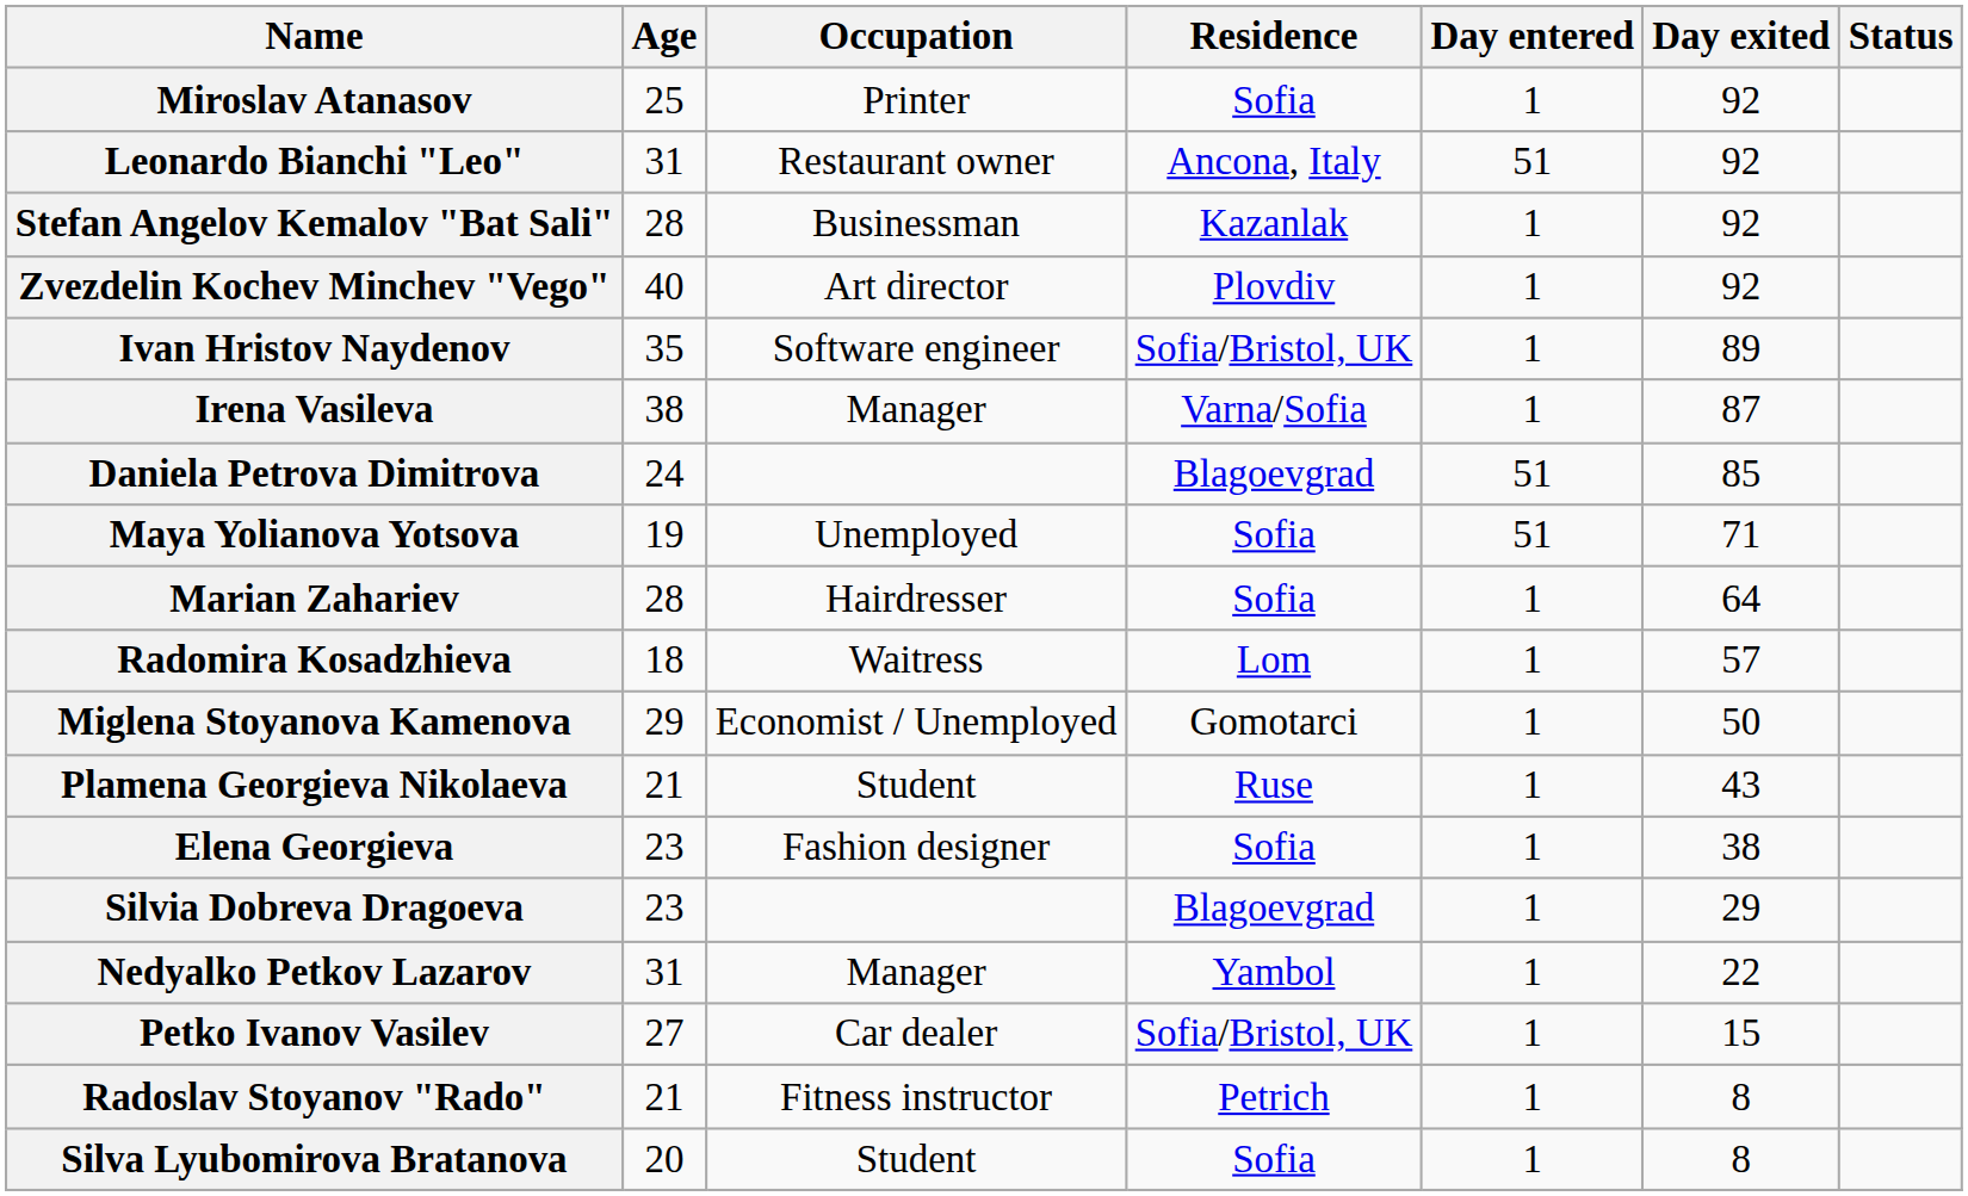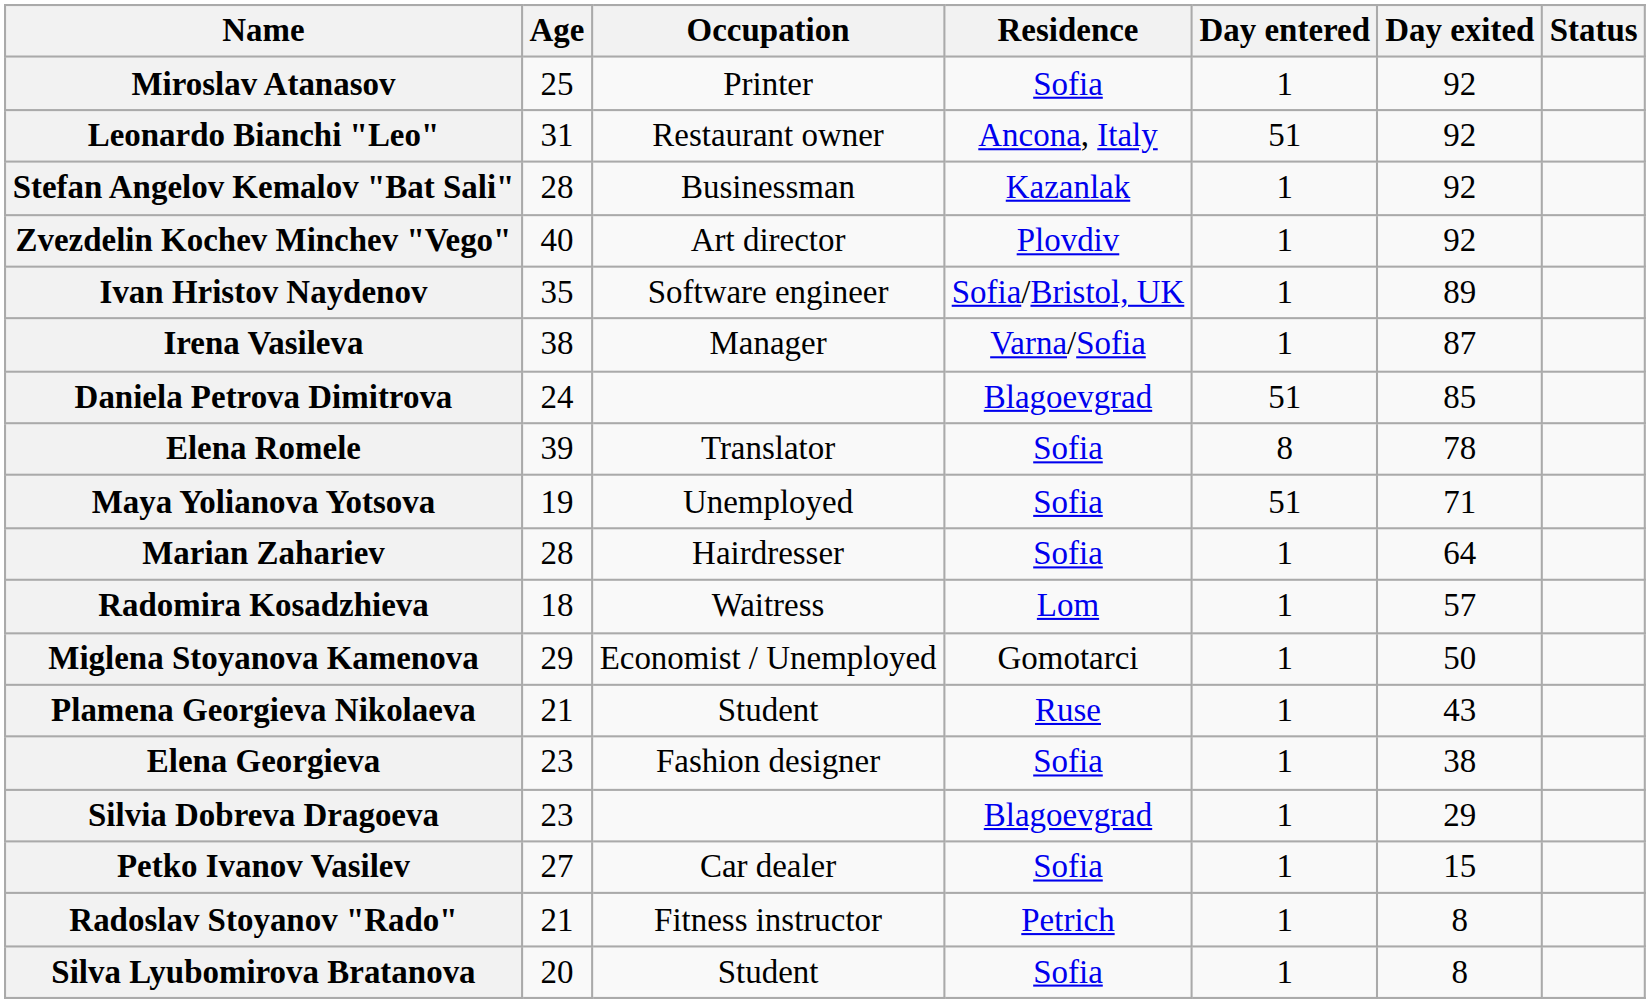+ row: Elena Romele | 39 | Translator | Sofia | 8 | 78
- row: Nedyalko Petkov Lazarov | 31 | Manager | Yambol | 1 | 22
Petko Ivanov Vasilev | Residence: Sofia/Bristol, UK -> Sofia
